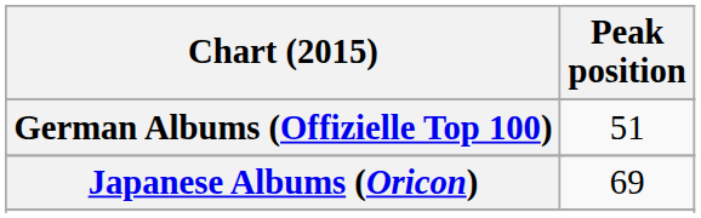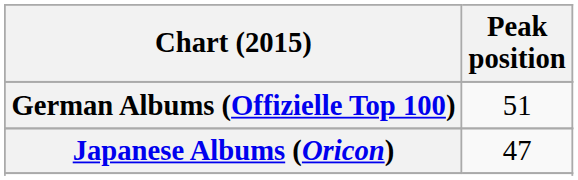Japanese Albums (Oricon) | Peak position: 69 -> 47
